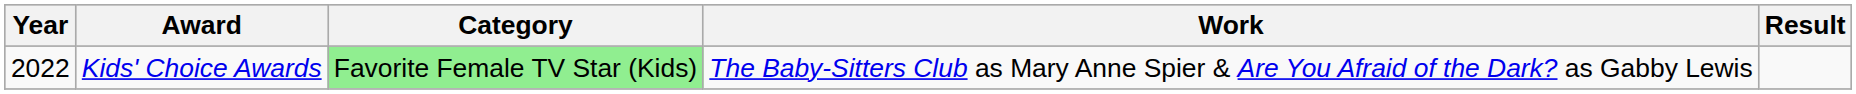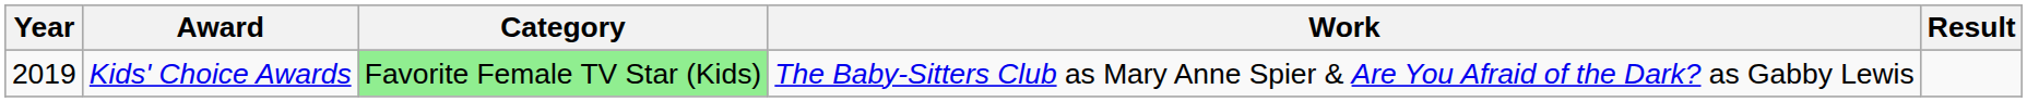Kids' Choice Awards | Year: 2022 -> 2019
